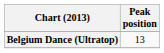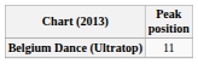Belgium Dance (Ultratop) | Peak position: 13 -> 11
